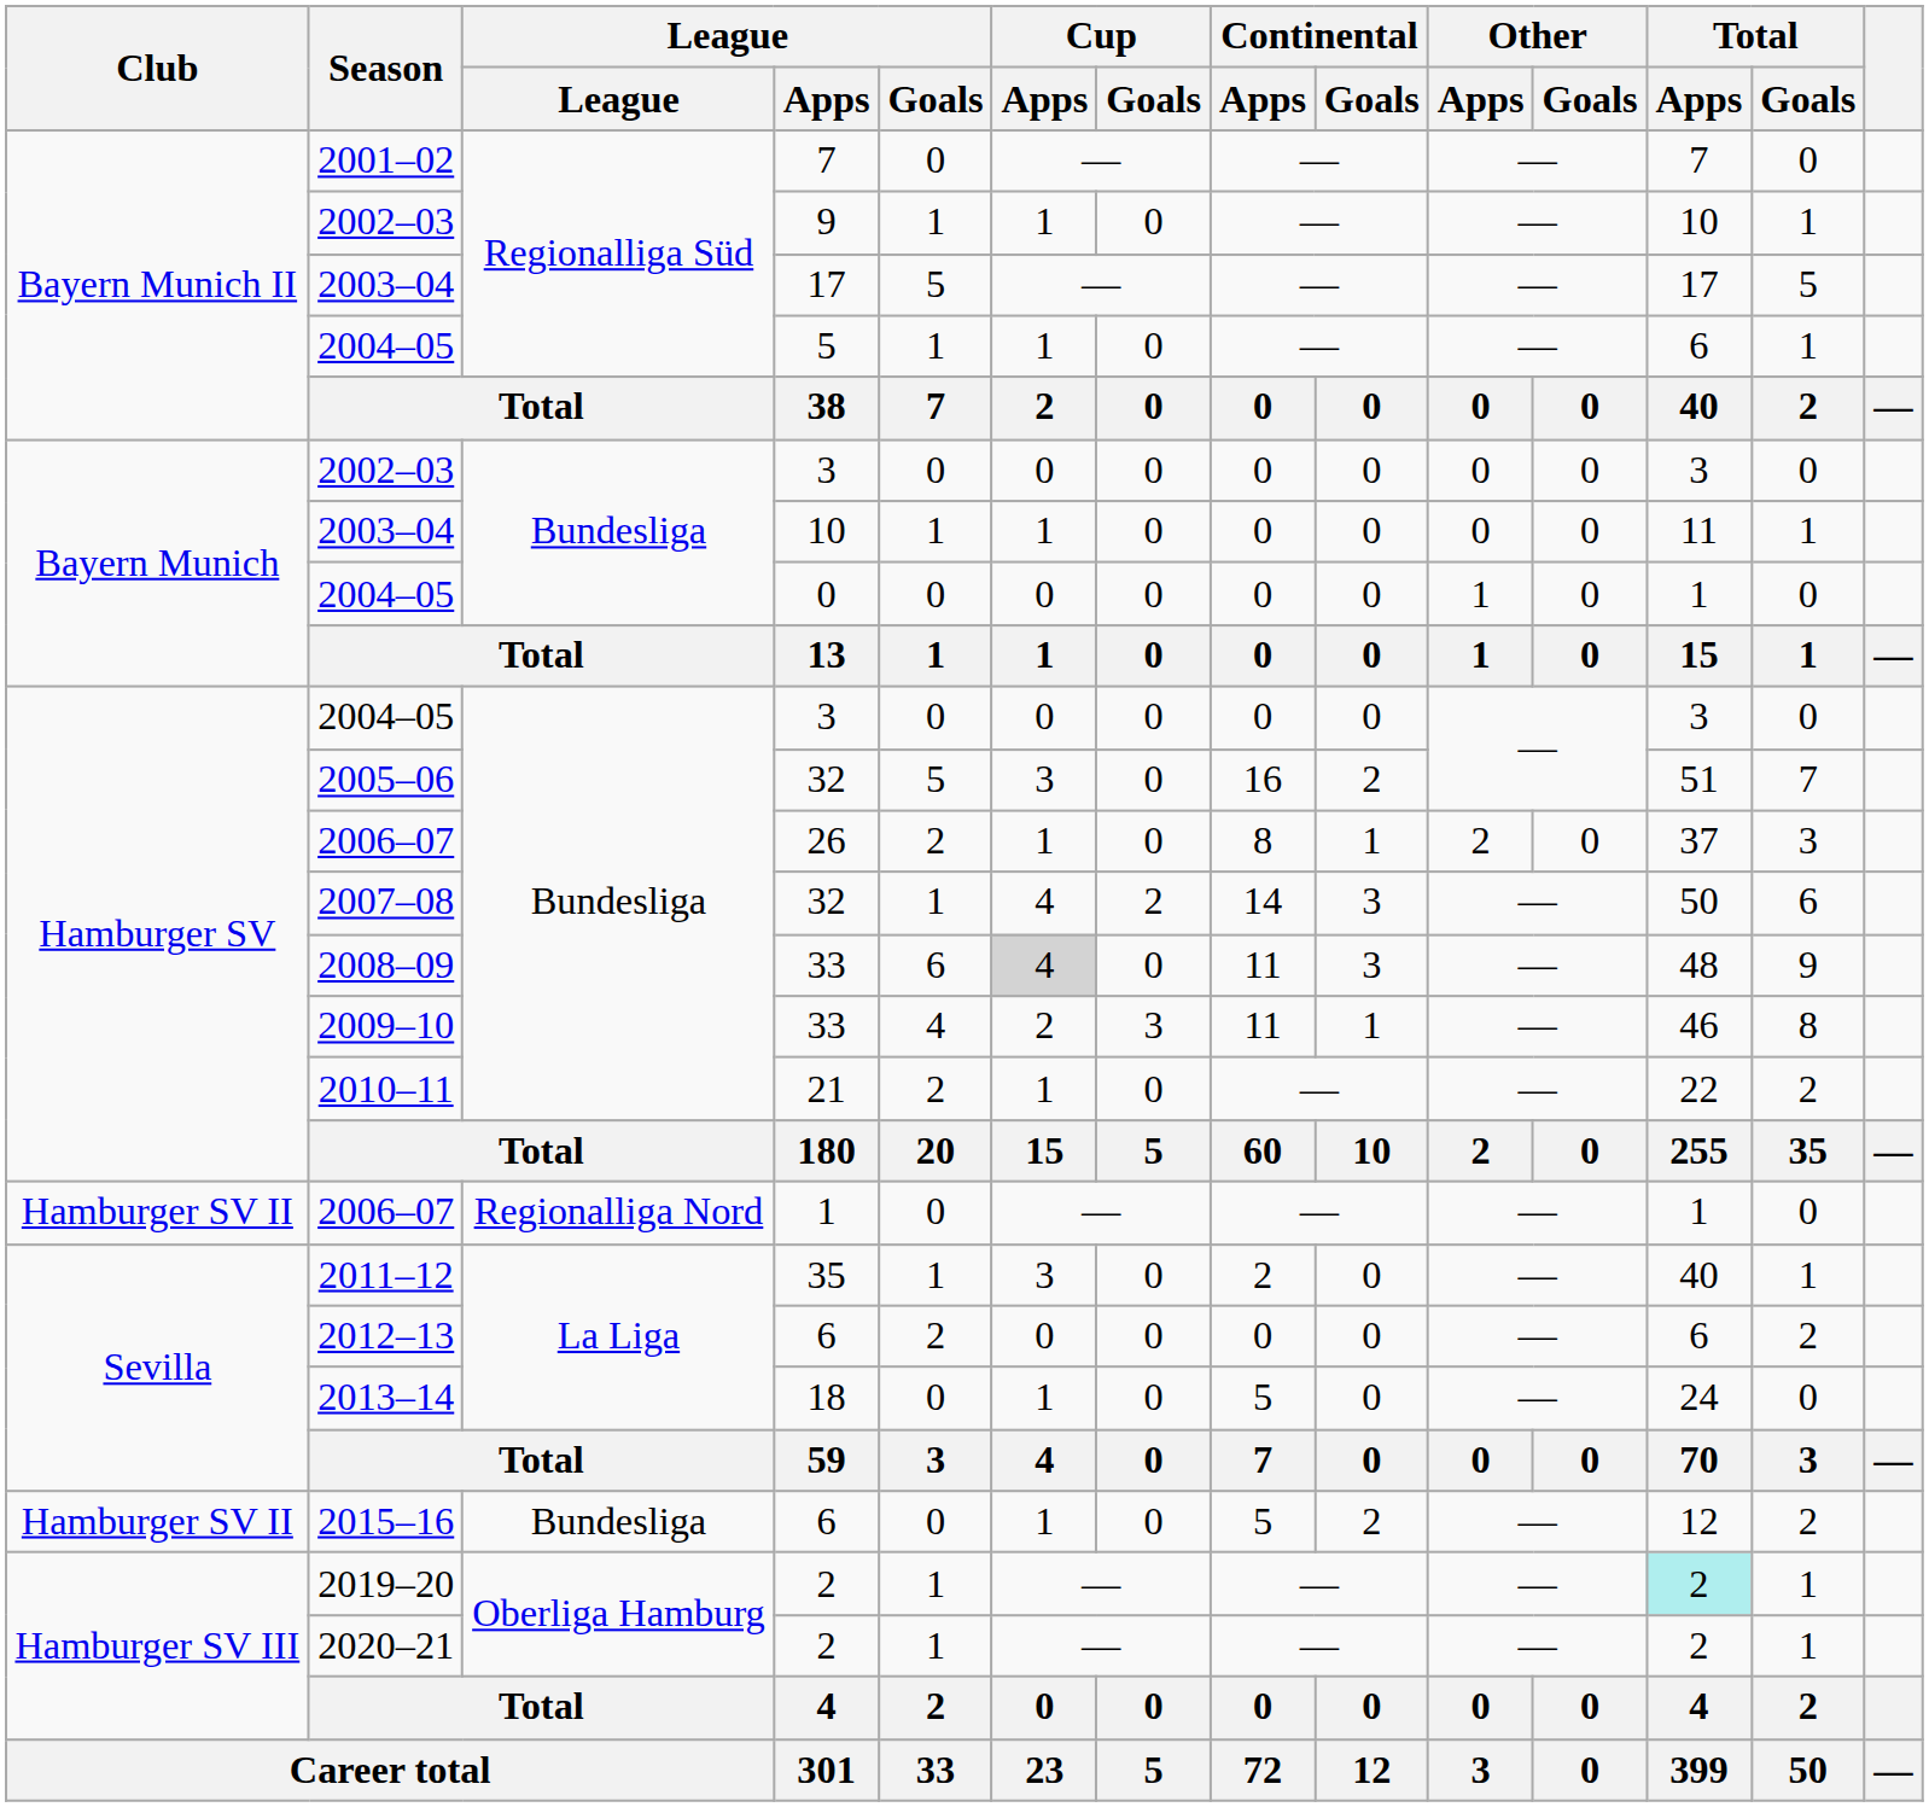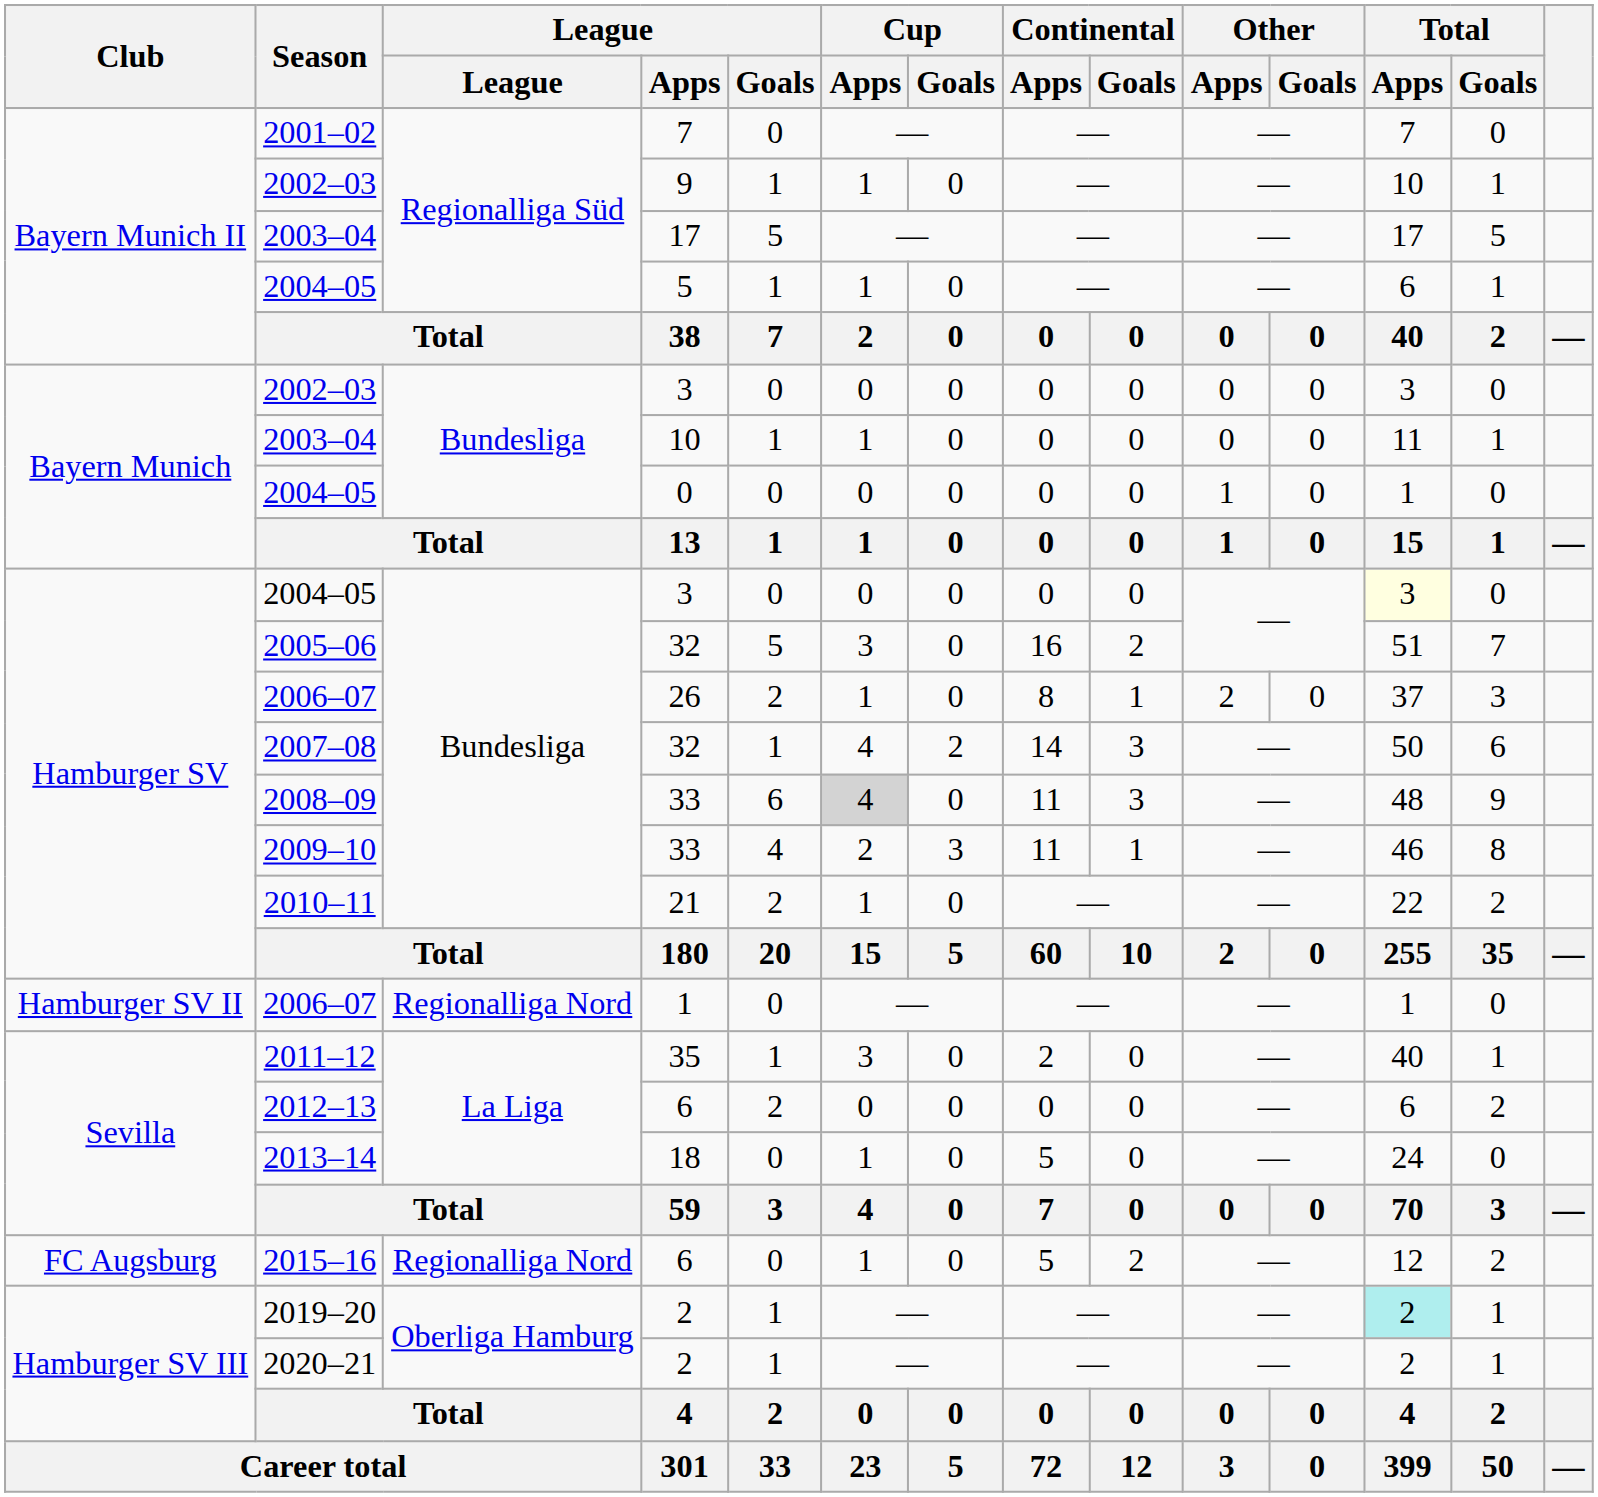2004–05 / 3 | Total / Apps: no background -> lightyellow background
2015–16 | Club: Hamburger SV II -> FC Augsburg
2015–16 | League: Bundesliga -> Regionalliga Nord
